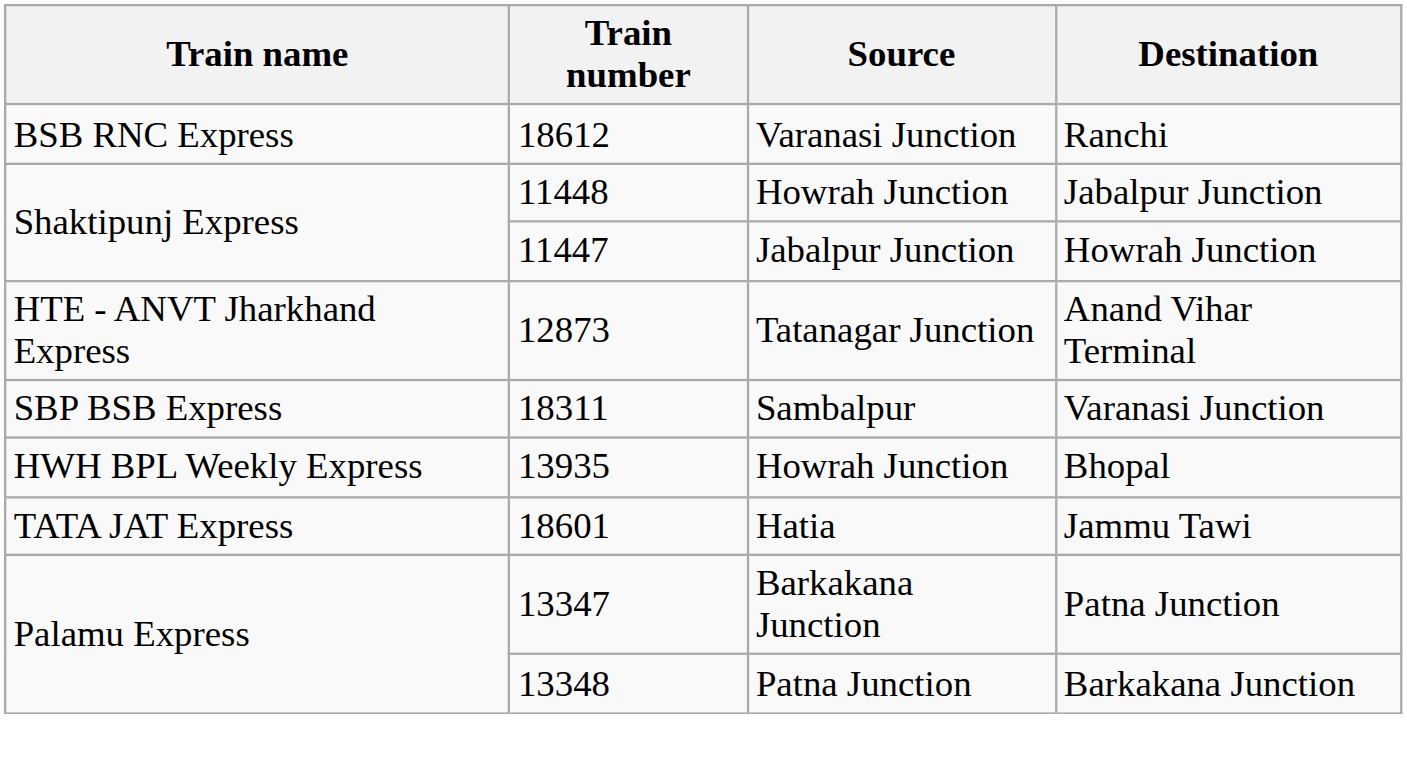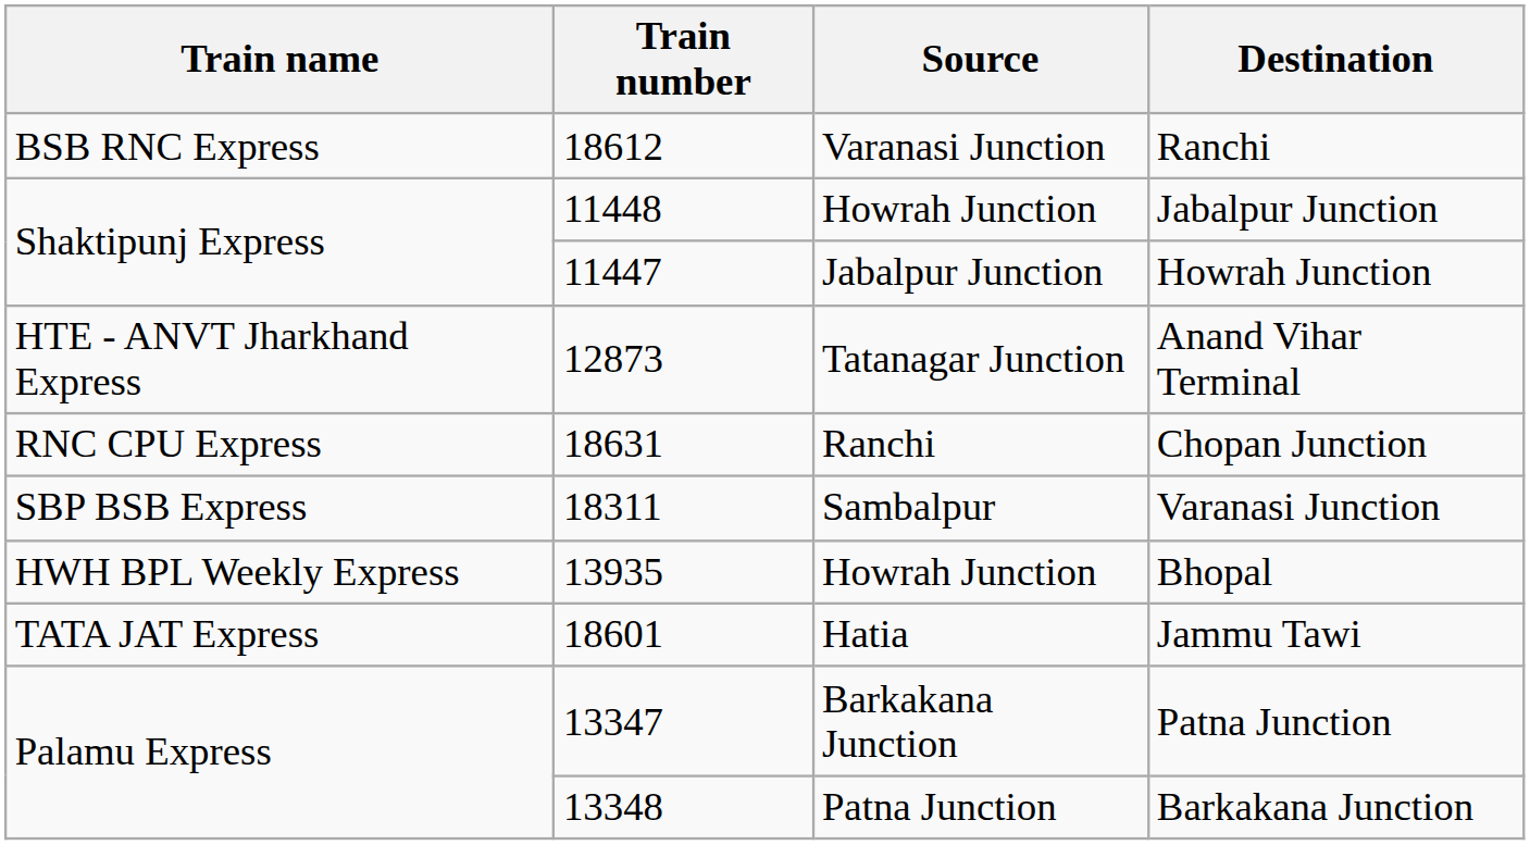+ row: RNC CPU Express | 18631 | Ranchi | Chopan Junction
